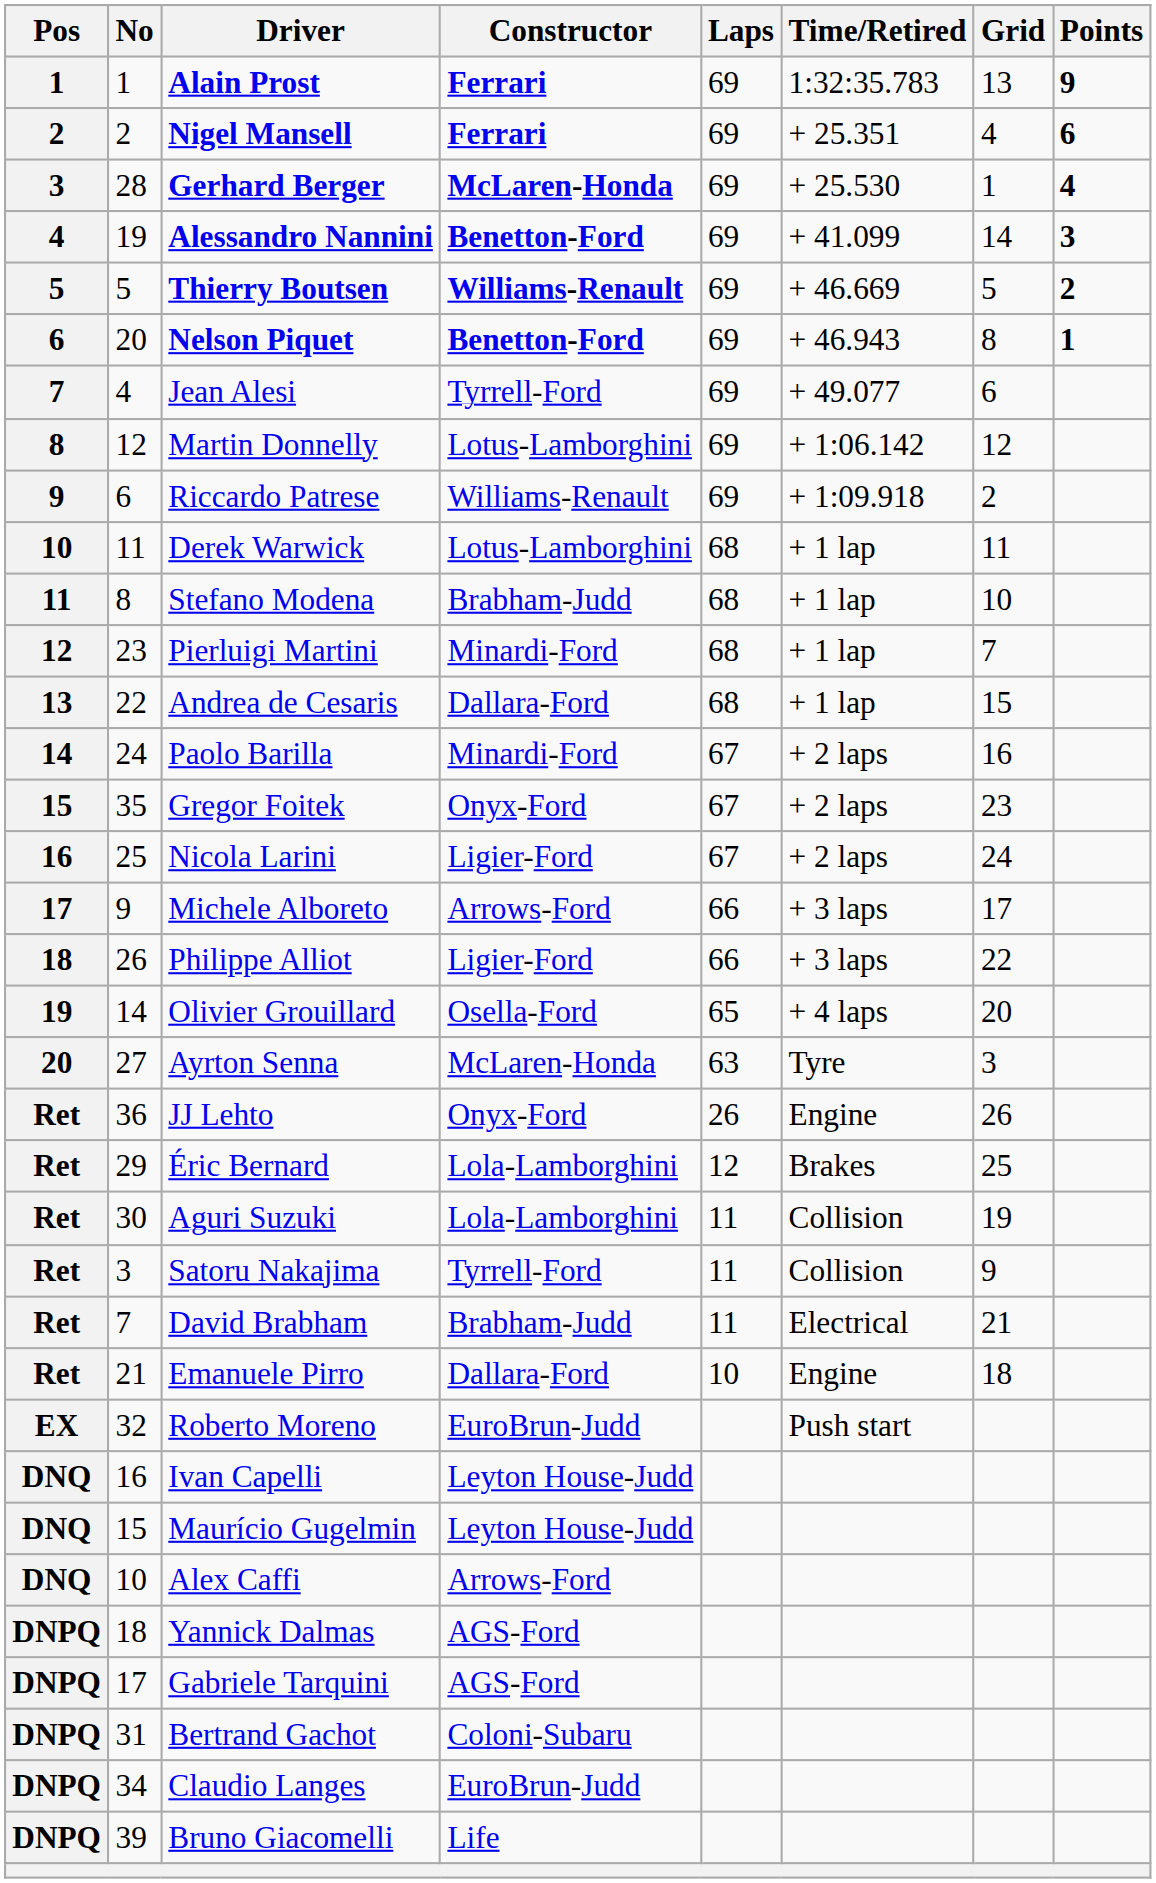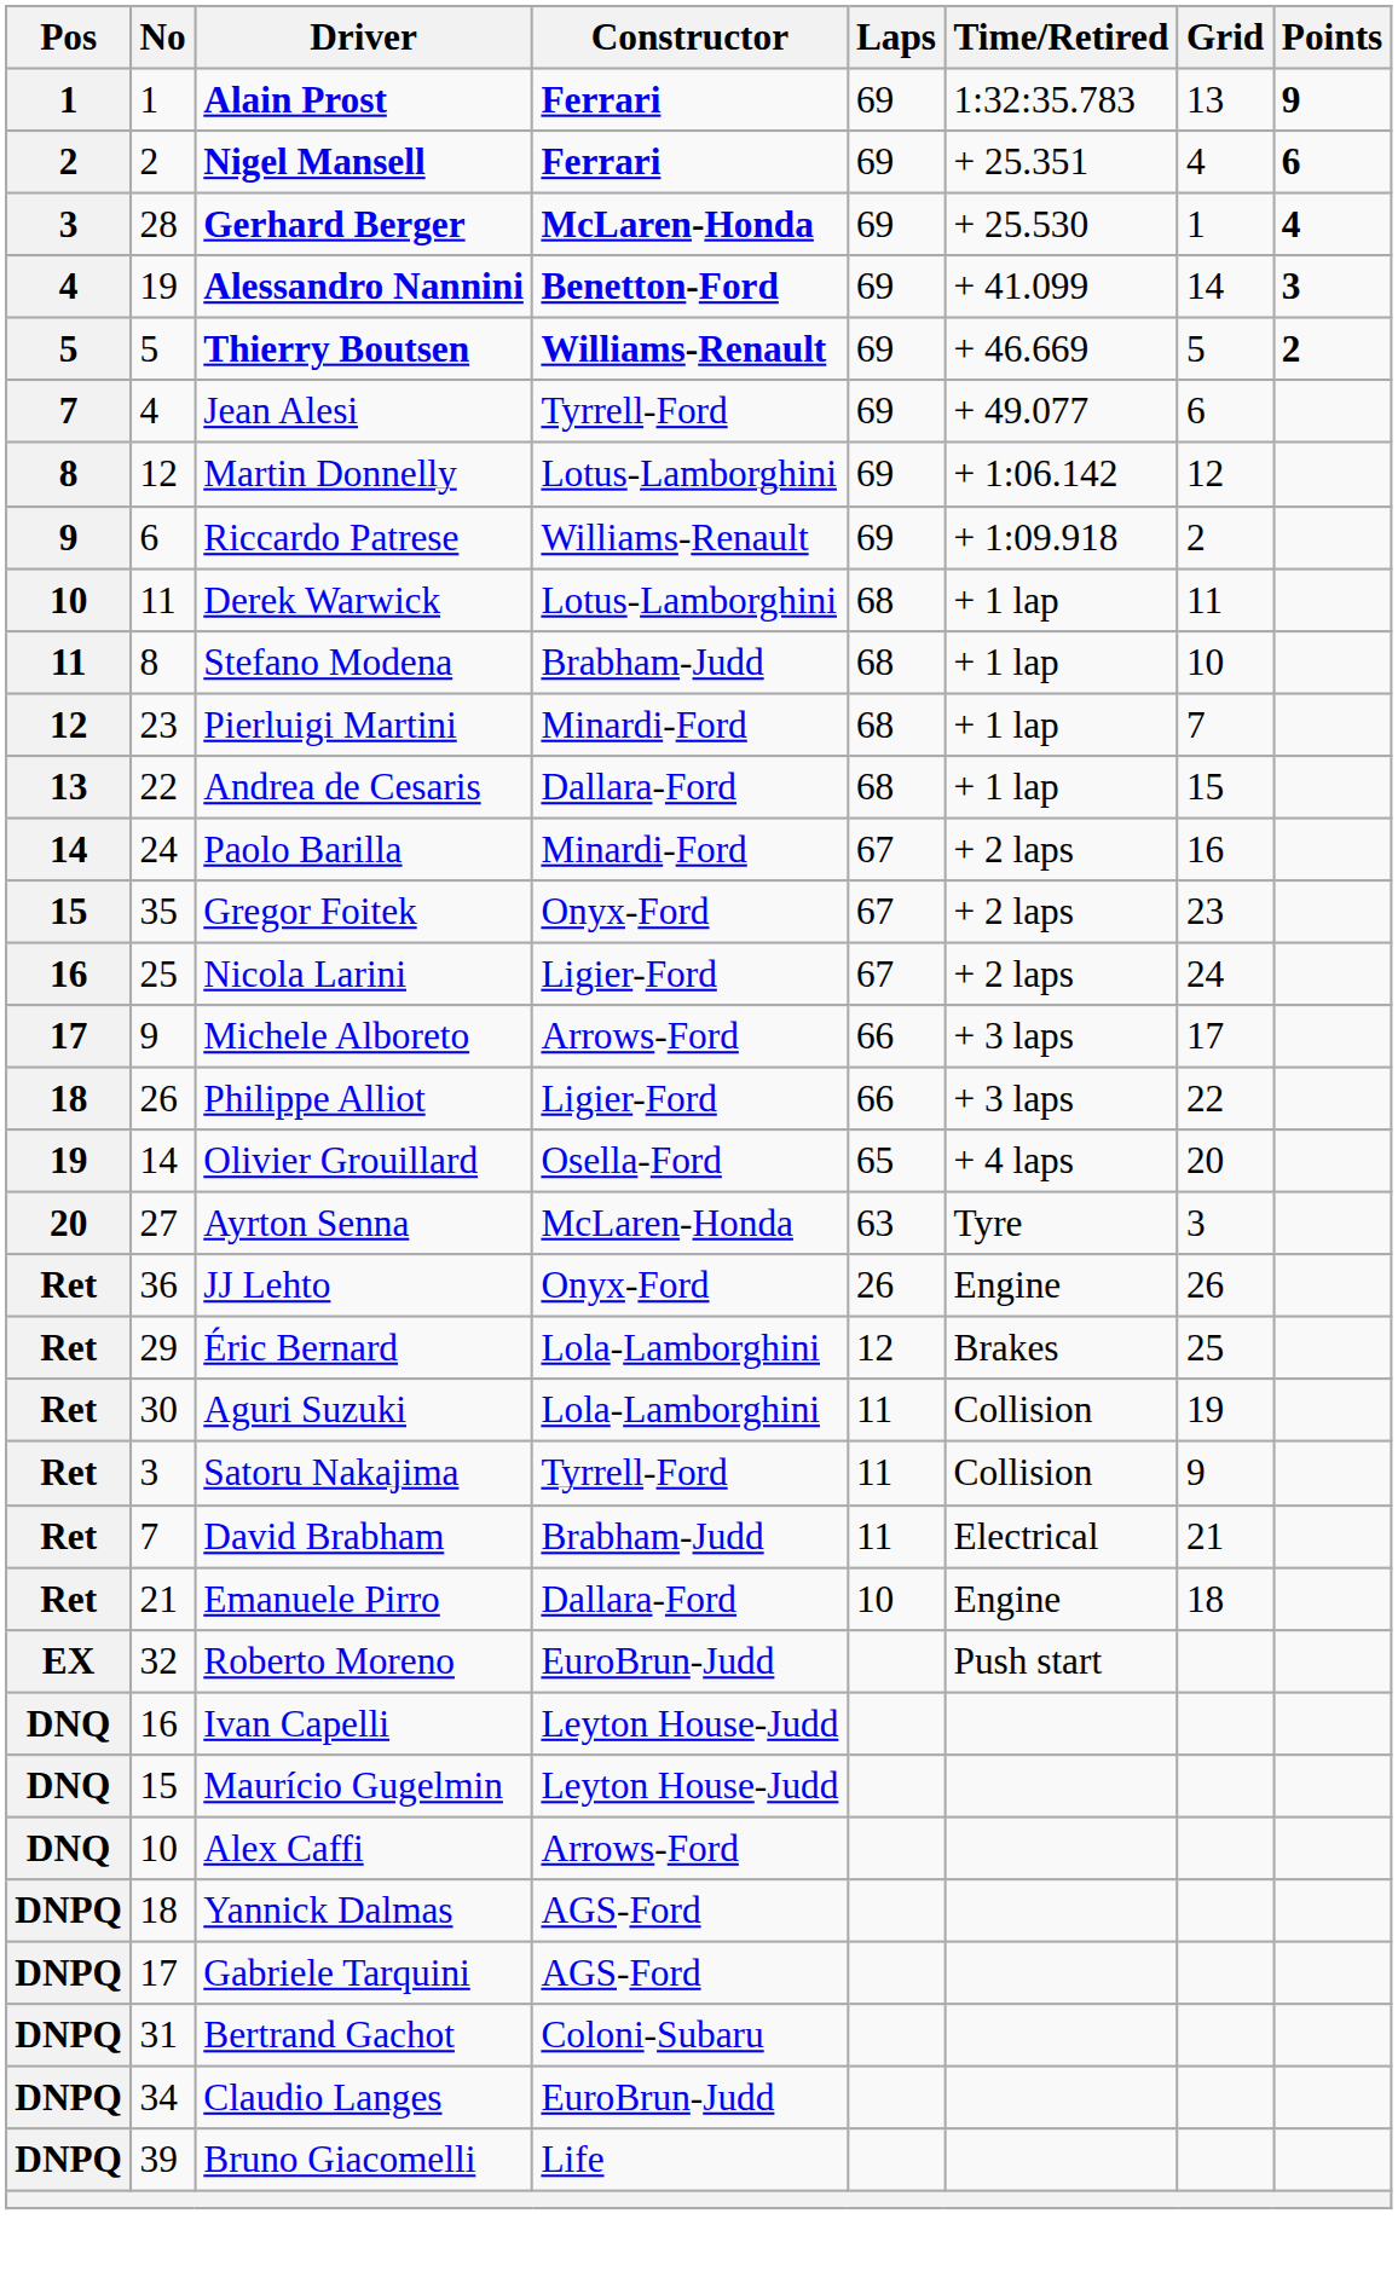- row: 6 | 20 | Nelson Piquet | Benetton-Ford | 69 | + 46.943 | 8 | 1
